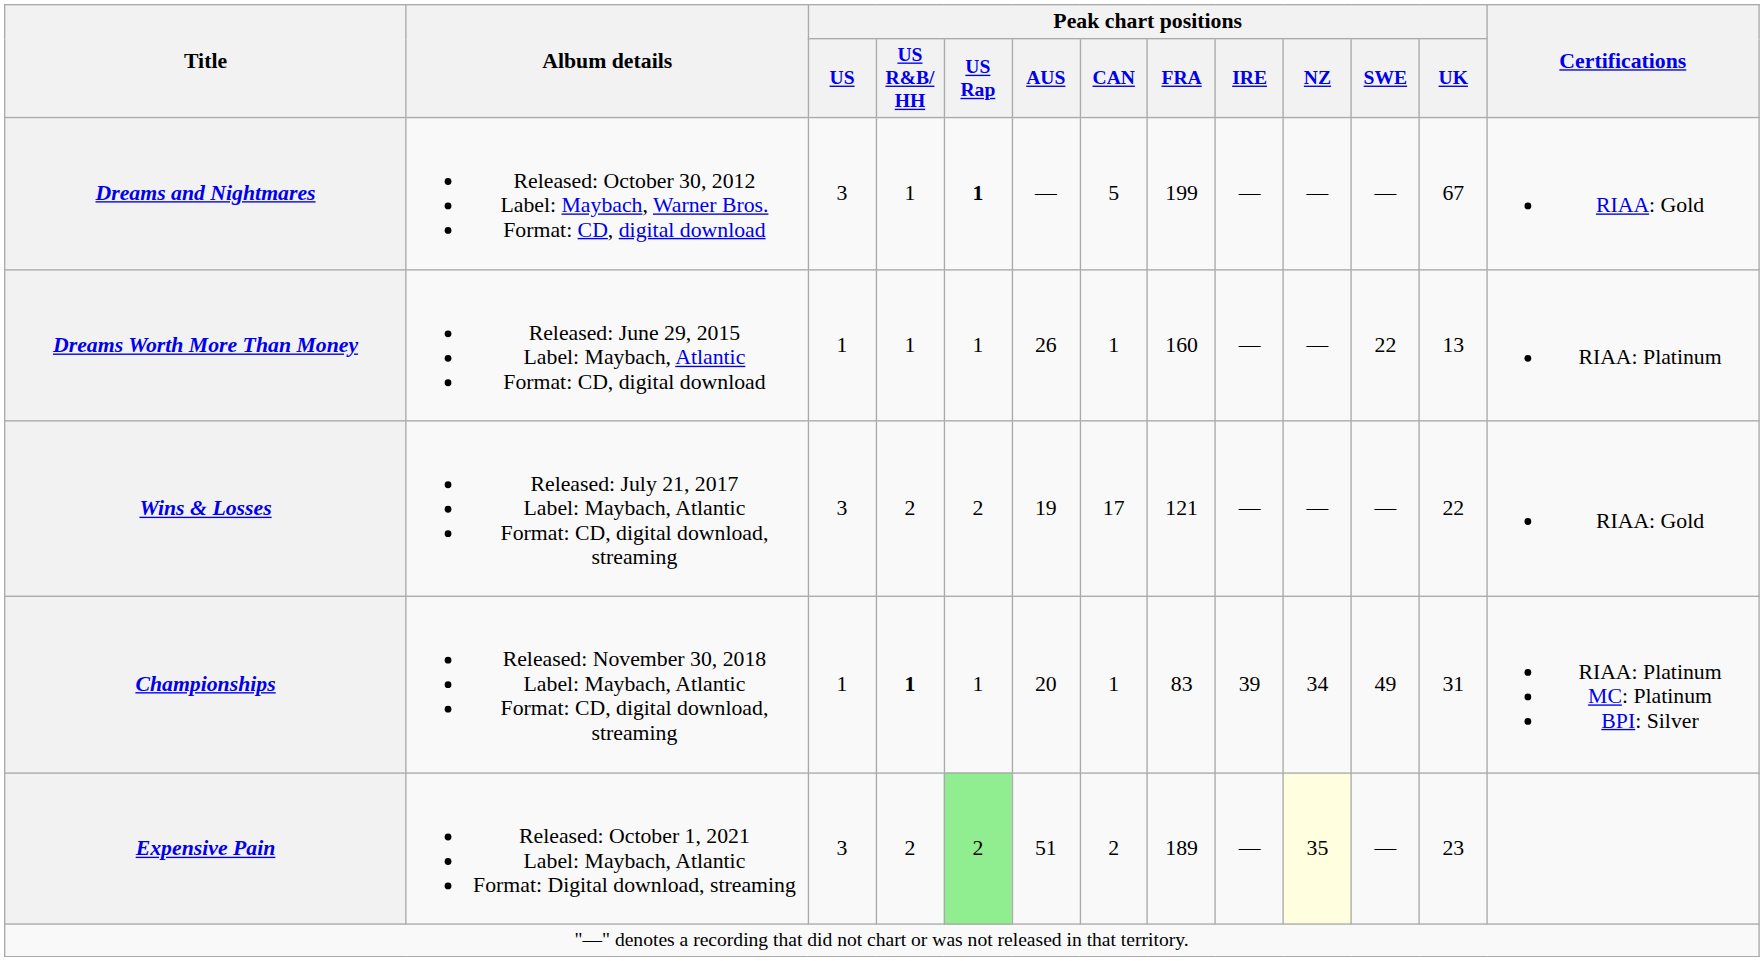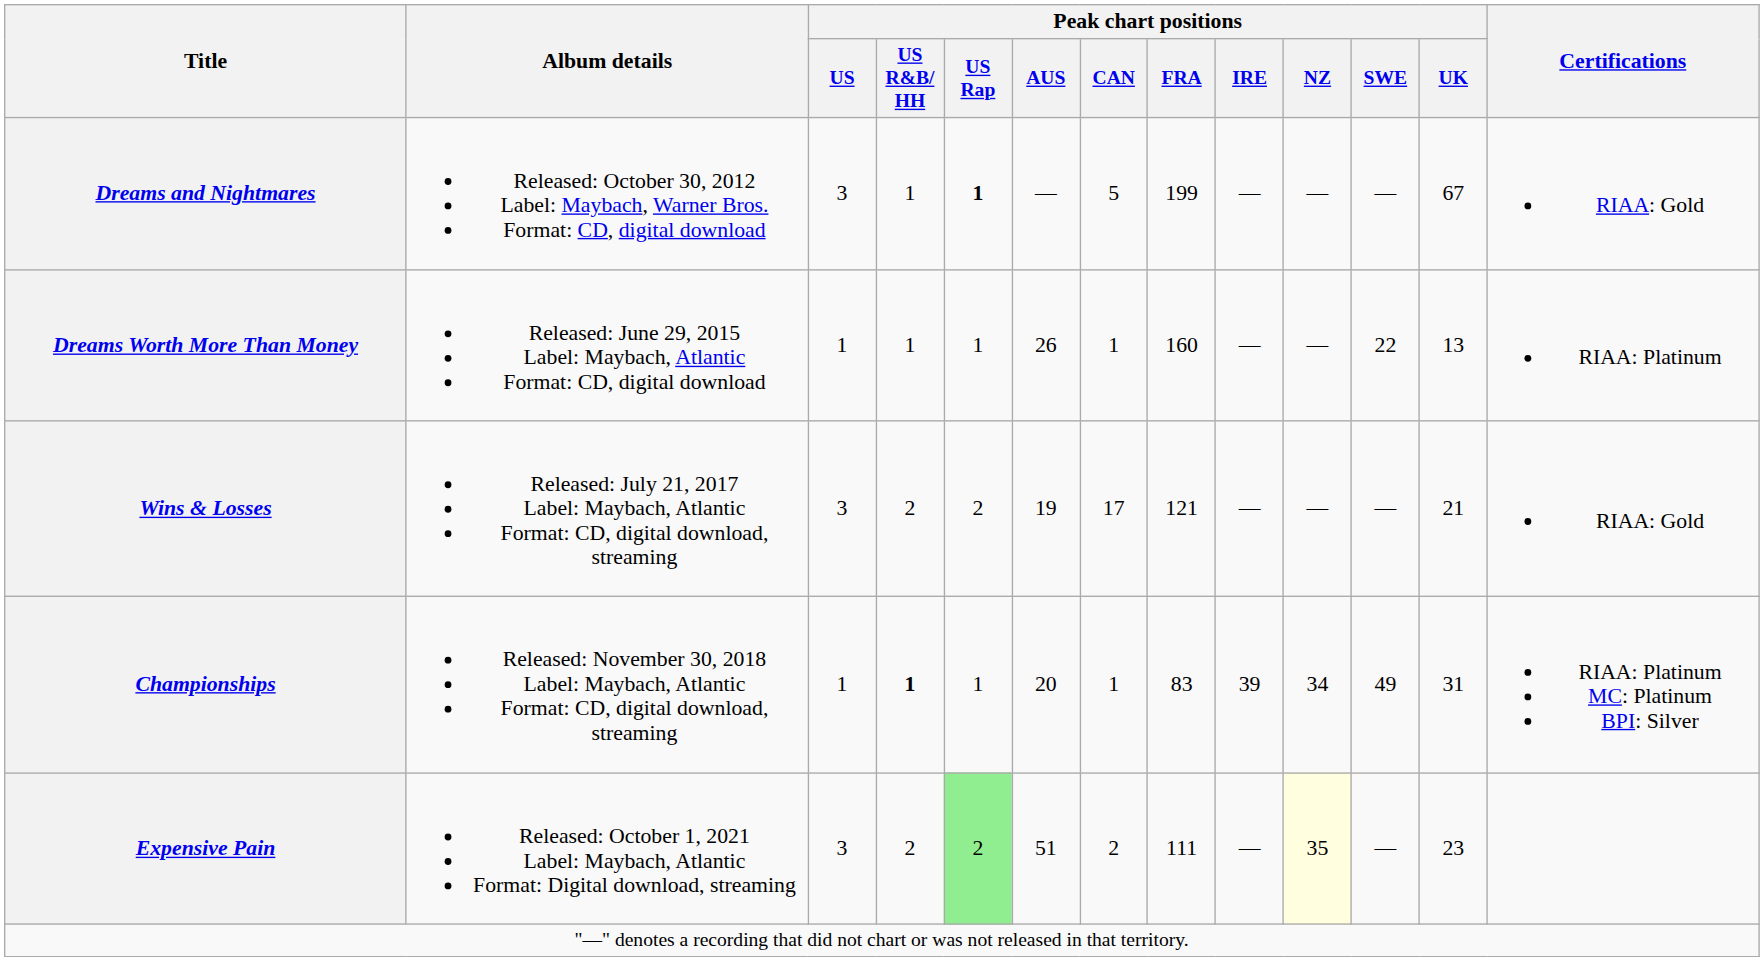Wins & Losses | Peak chart positions / UK: 22 -> 21
Expensive Pain | Peak chart positions / FRA: 189 -> 111
